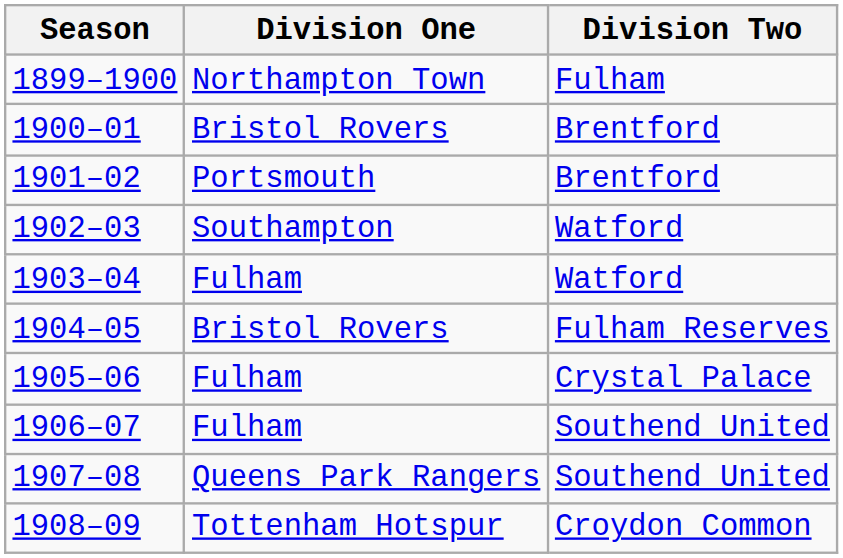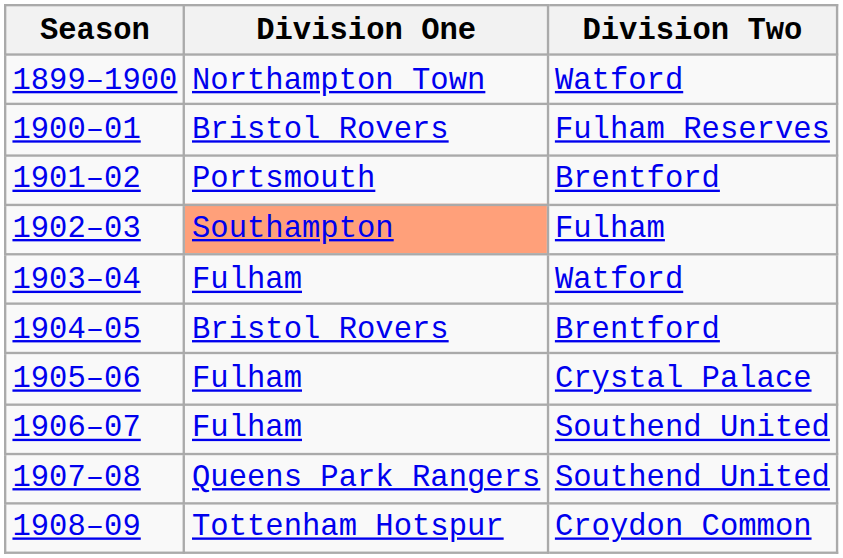1899–1900 | Division Two: Fulham -> Watford
1900–01 | Division Two: Brentford -> Fulham Reserves
1902–03 | Division One: no background -> lightsalmon background
1902–03 | Division Two: Watford -> Fulham
1904–05 | Division Two: Fulham Reserves -> Brentford
